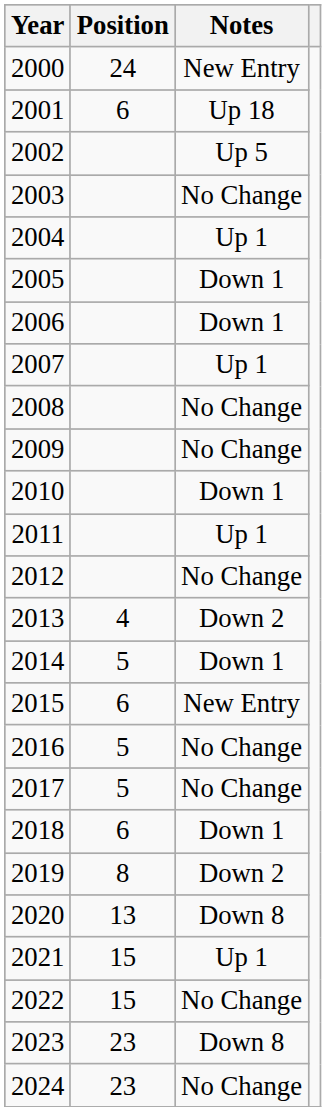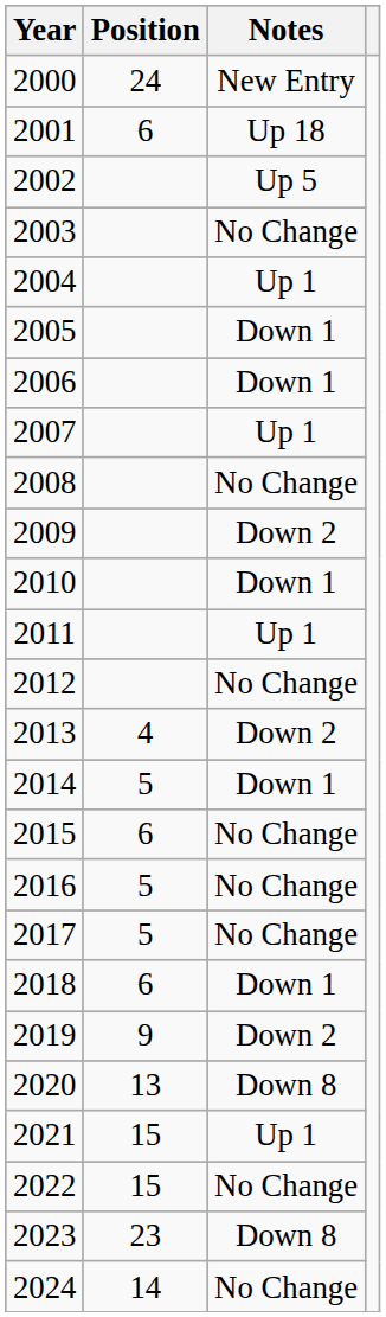2009 | Notes: No Change -> Down 2
2015 | Notes: New Entry -> No Change
2019 | Position: 8 -> 9
2024 | Position: 23 -> 14
